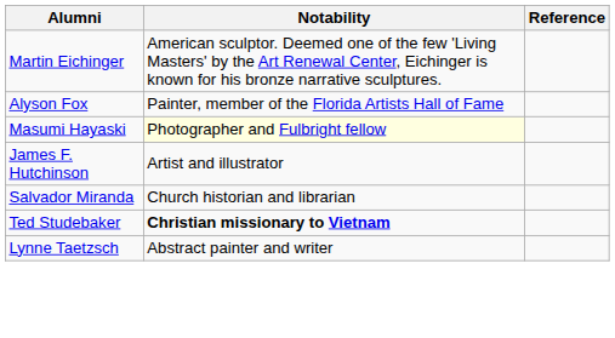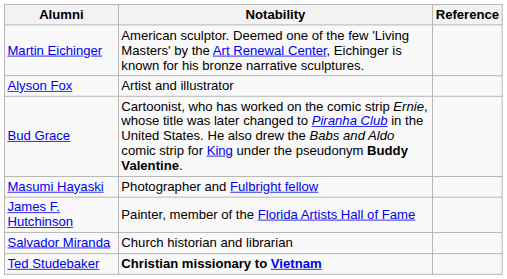Alyson Fox | Notability: Painter, member of the Florida Artists Hall of Fame -> Artist and illustrator
+ row: Bud Grace | Cartoonist, who has worked on the comic strip Ernie, whose title was later changed to Piranha Club in the United States. He also drew the Babs and Aldo comic strip for King under the pseudonym Buddy Valentine.
Masumi Hayaski | Notability: lightyellow background -> no background
James F. Hutchinson | Notability: Artist and illustrator -> Painter, member of the Florida Artists Hall of Fame
- row: Lynne Taetzsch | Abstract painter and writer
